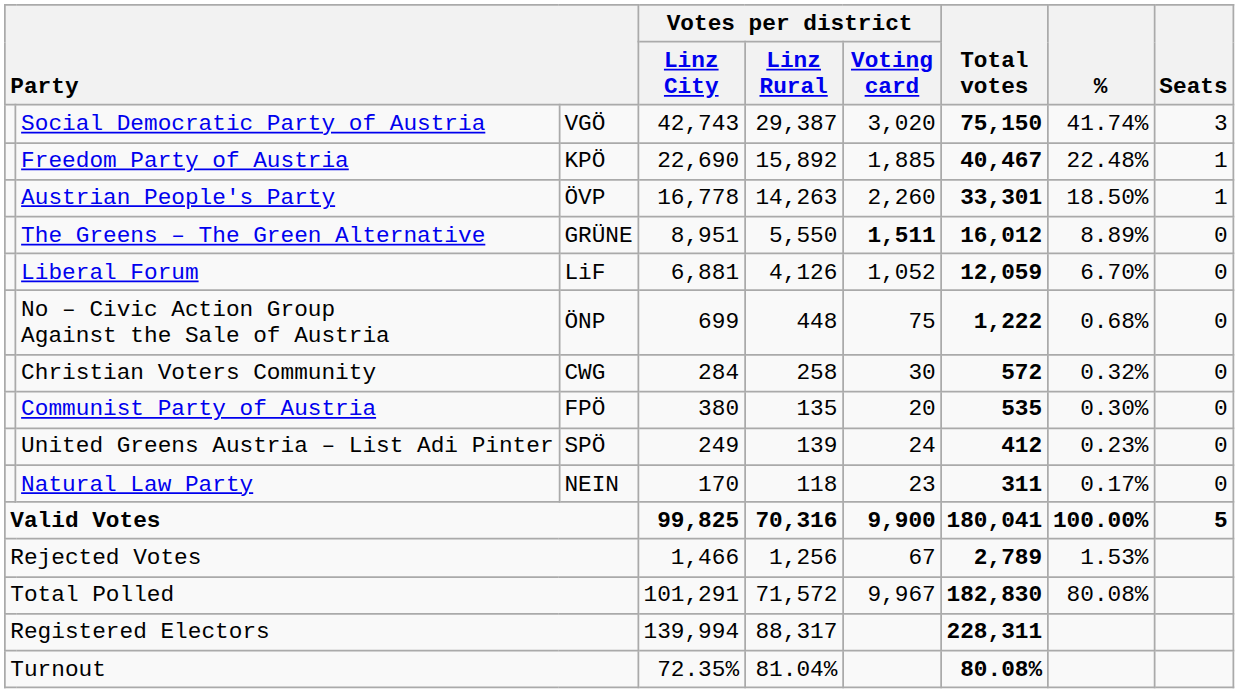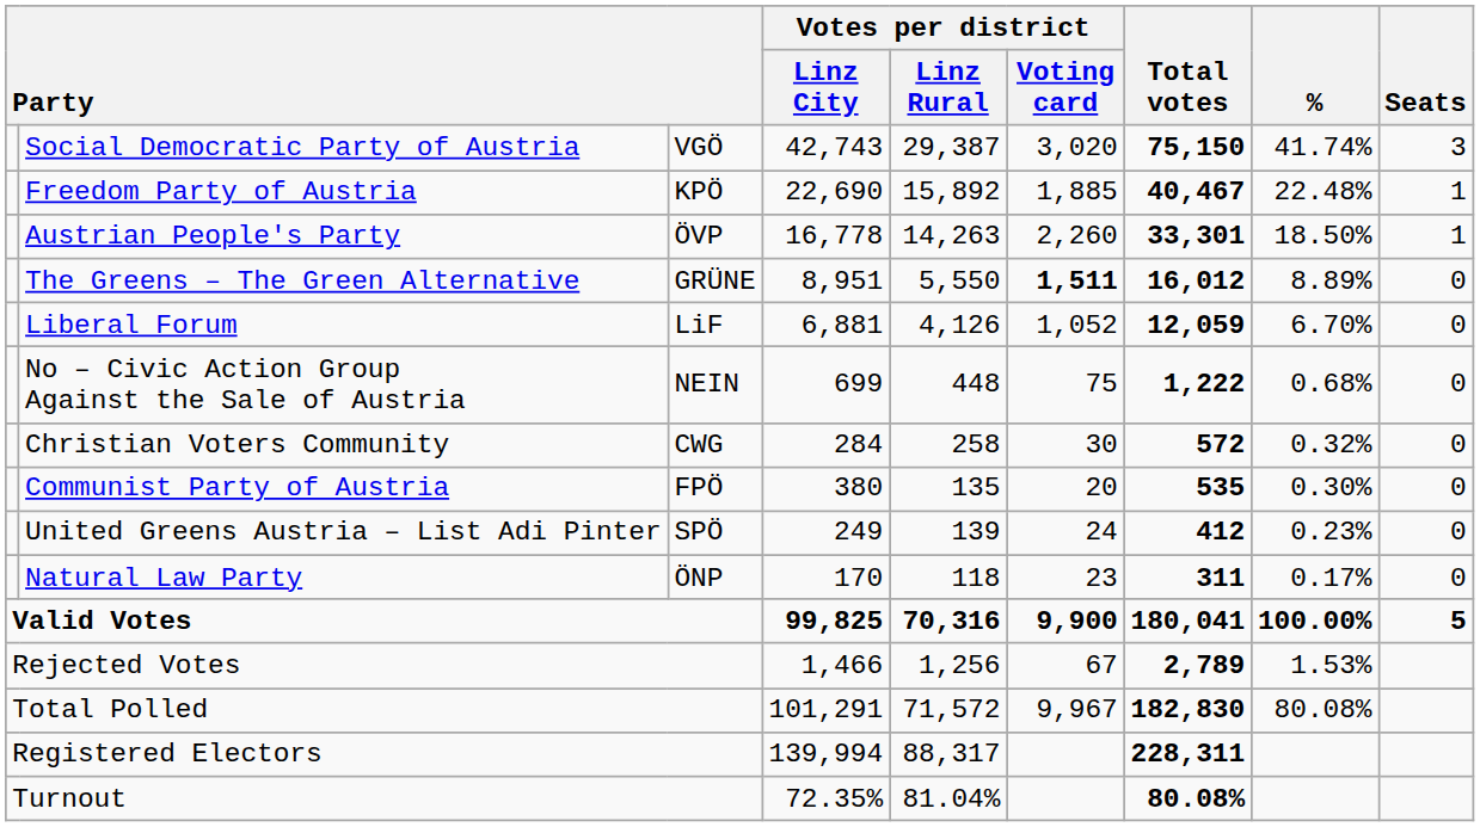No – Civic Action Group Against the Sale of Austria | column 3: ÖNP -> NEIN
Natural Law Party | column 3: NEIN -> ÖNP
